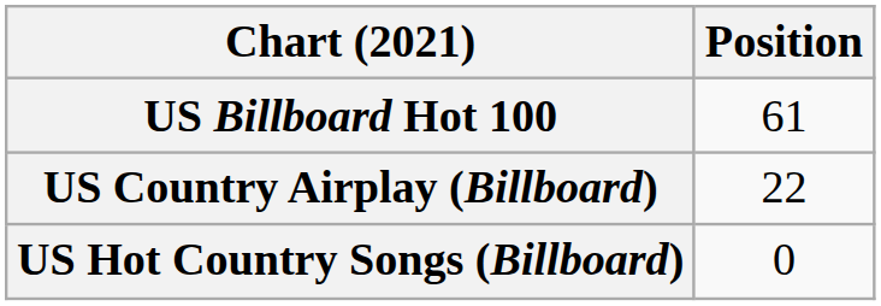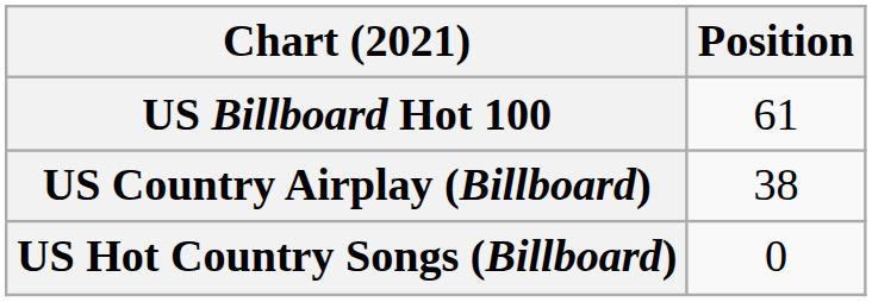US Country Airplay (Billboard) | Position: 22 -> 38
